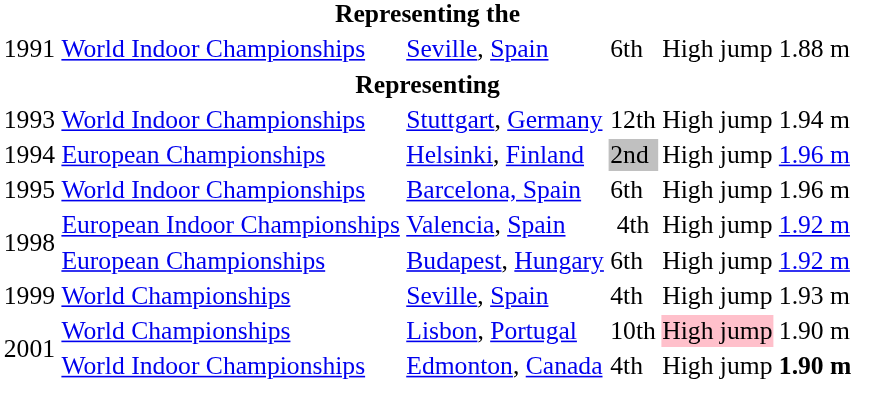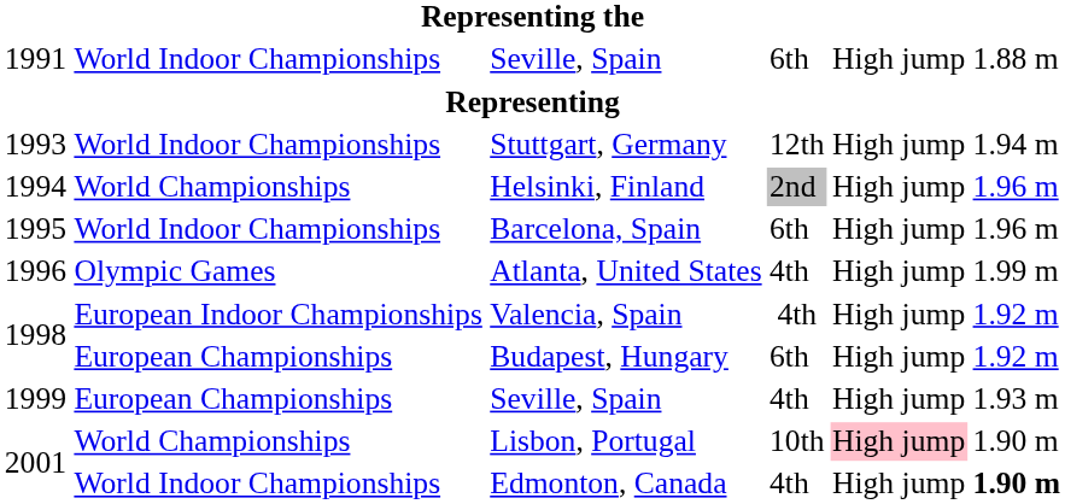Helsinki, Finland | column 2: European Championships -> World Championships
+ row: 1996 | Olympic Games | Atlanta, United States | 4th | High jump | 1.99 m
1999 / Seville, Spain | column 2: World Championships -> European Championships
